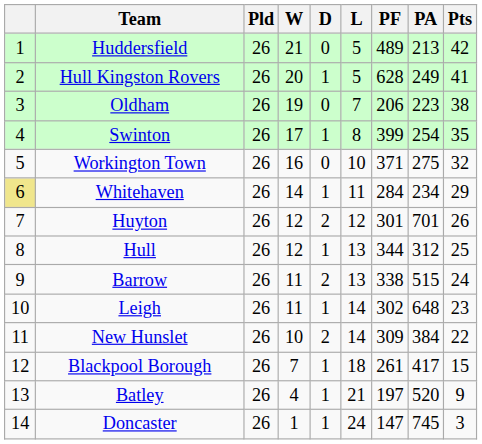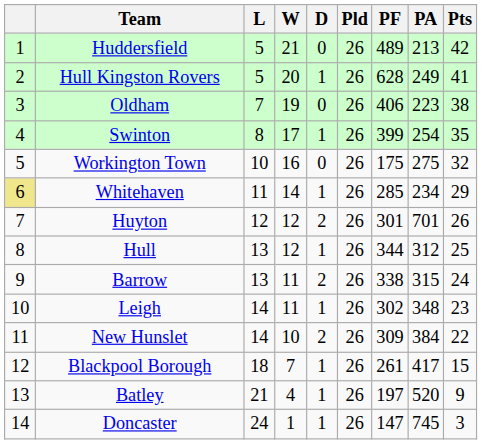columns swapped: Pld <-> L
Oldham | PF: 206 -> 406
Workington Town | PF: 371 -> 175
Whitehaven | PF: 284 -> 285
Barrow | PA: 515 -> 315
Leigh | PA: 648 -> 348
